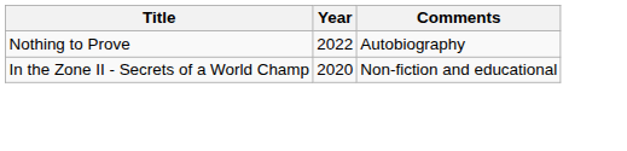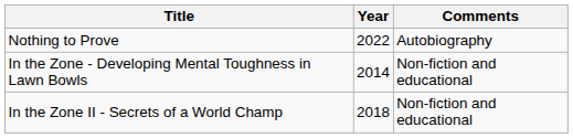+ row: In the Zone - Developing Mental Toughness in Lawn Bowls | 2014 | Non-fiction and educational
In the Zone II - Secrets of a World Champ | Year: 2020 -> 2018
